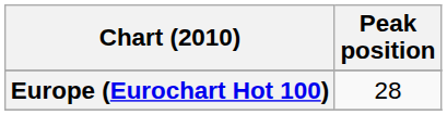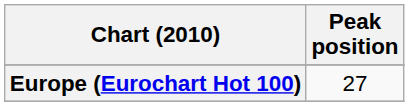Europe (Eurochart Hot 100) | Peak position: 28 -> 27
